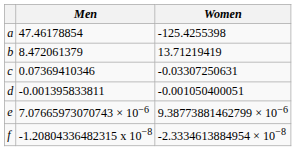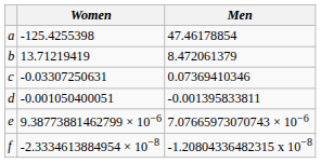columns swapped: Men <-> Women
